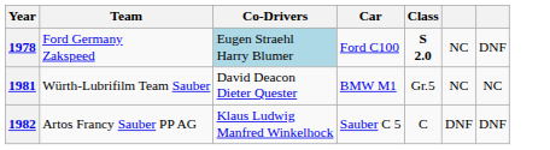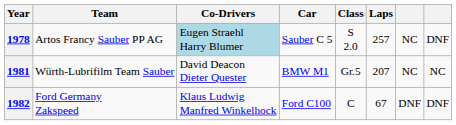+ column: Laps | 257 | 207 | 67
1978 | Team: Ford Germany Zakspeed -> Artos Francy Sauber PP AG
1978 | Car: Ford C100 -> Sauber C 5
1978 | Class: bold -> normal
1982 | Team: Artos Francy Sauber PP AG -> Ford Germany Zakspeed
1982 | Car: Sauber C 5 -> Ford C100
